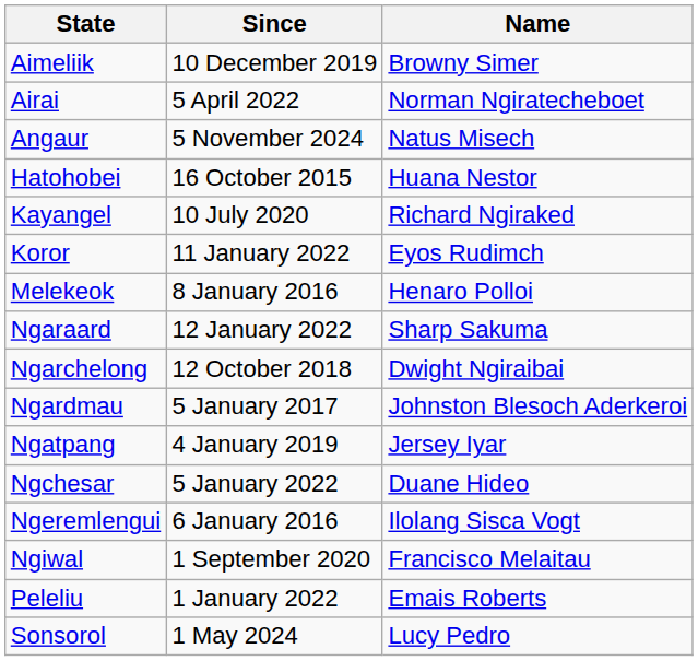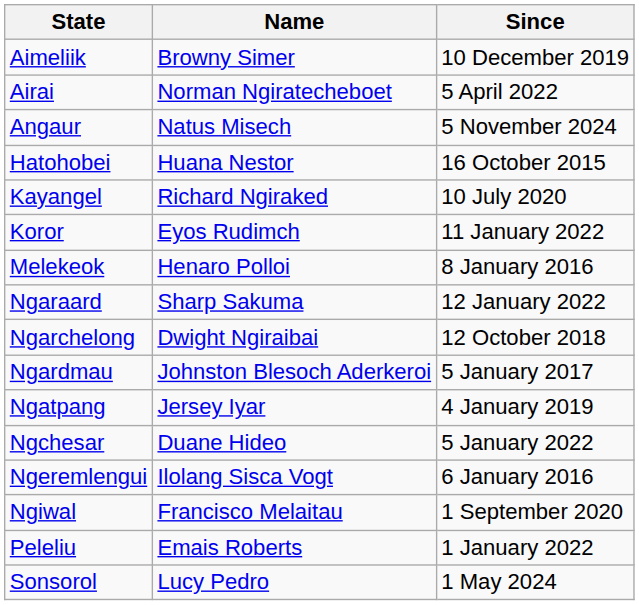columns swapped: Name <-> Since
